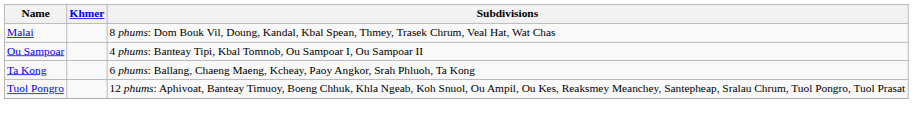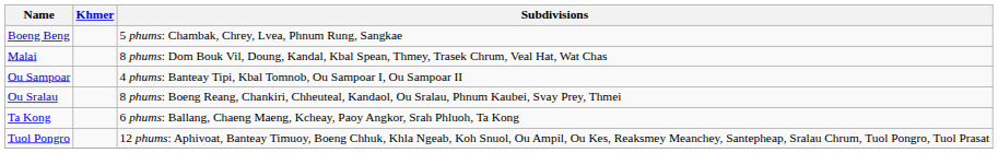+ row: Boeng Beng | 5 phums: Chambak, Chrey, Lvea, Phnum Rung, Sangkae
+ row: Ou Sralau | 8 phums: Boeng Reang, Chankiri, Chheuteal, Kandaol, Ou Sralau, Phnum Kaubei, Svay Prey, Thmei
